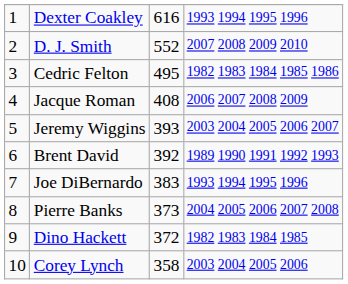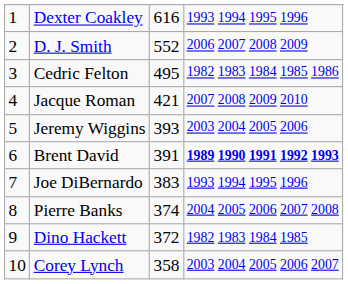D. J. Smith | column 4: 2007 2008 2009 2010 -> 2006 2007 2008 2009
Jacque Roman | column 3: 408 -> 421
Jacque Roman | column 4: 2006 2007 2008 2009 -> 2007 2008 2009 2010
Jeremy Wiggins | column 4: 2003 2004 2005 2006 2007 -> 2003 2004 2005 2006
Brent David | column 3: 392 -> 391
Brent David | column 4: normal -> bold
Pierre Banks | column 3: 373 -> 374
Corey Lynch | column 4: 2003 2004 2005 2006 -> 2003 2004 2005 2006 2007
